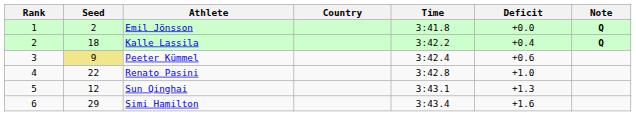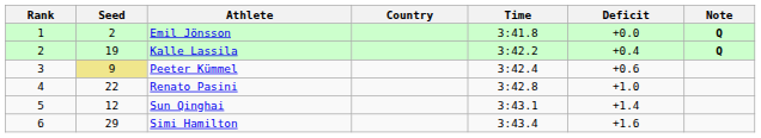Kalle Lassila | Seed: 18 -> 19
Sun Qinghai | Deficit: +1.3 -> +1.4
